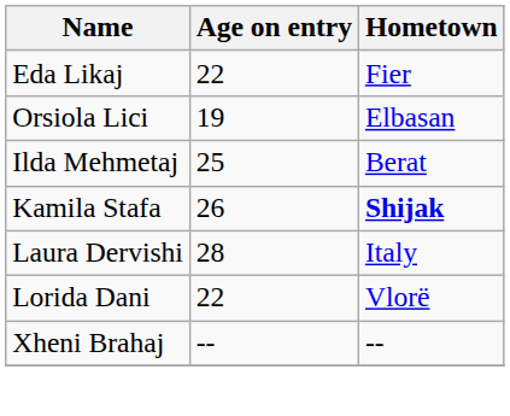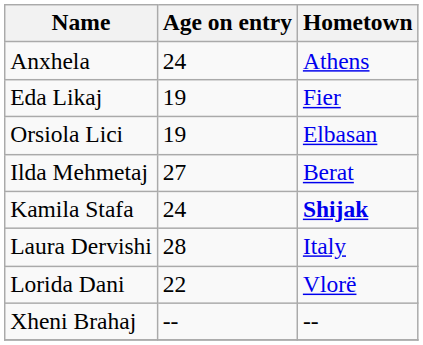+ row: Anxhela | 24 | Athens
Eda Likaj | Age on entry: 22 -> 19
Ilda Mehmetaj | Age on entry: 25 -> 27
Kamila Stafa | Age on entry: 26 -> 24
